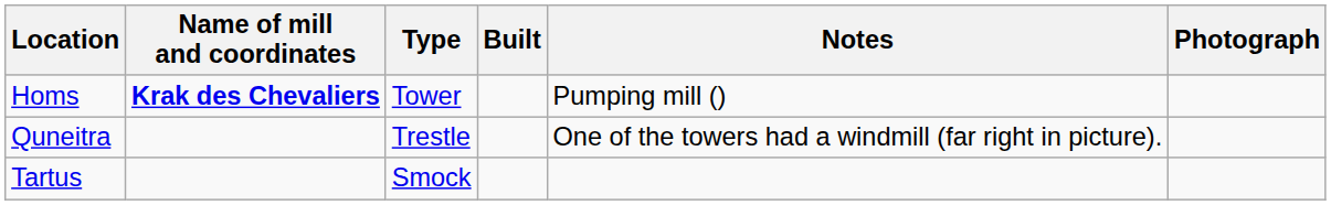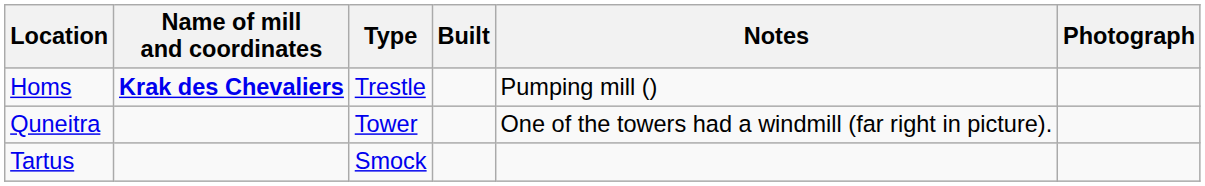Homs | Type: Tower -> Trestle
Quneitra | Type: Trestle -> Tower
